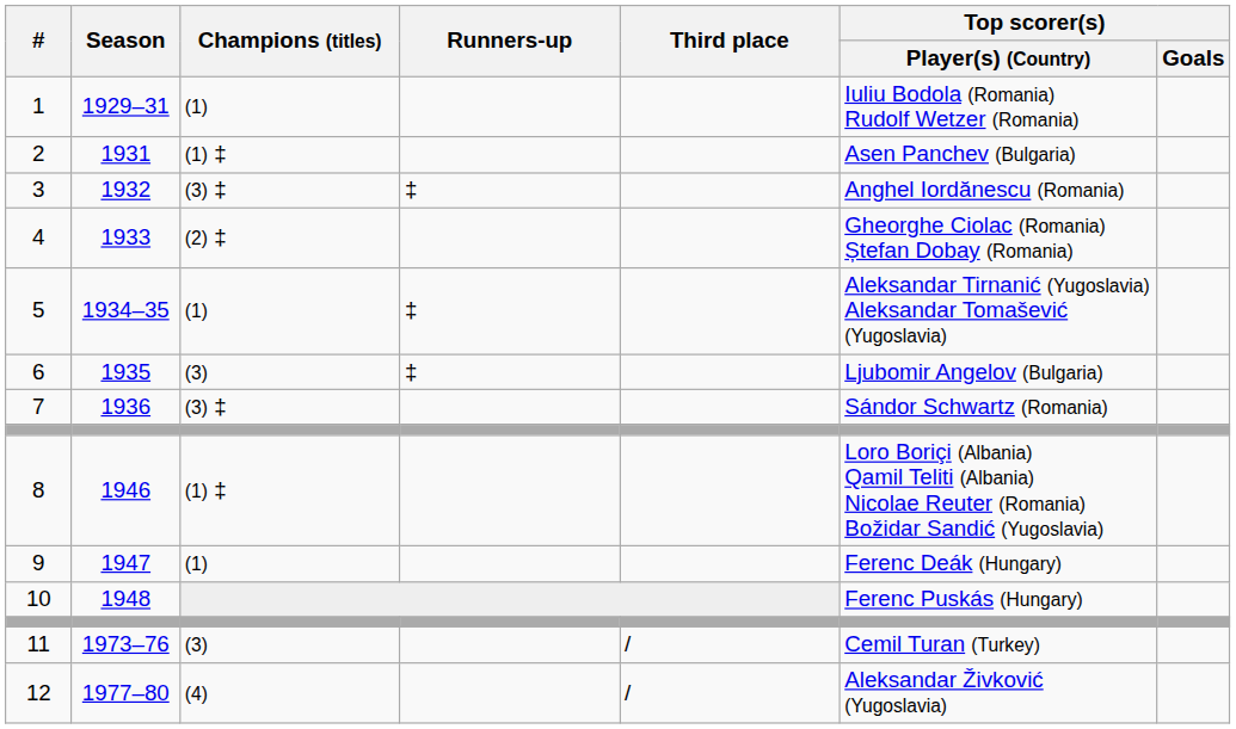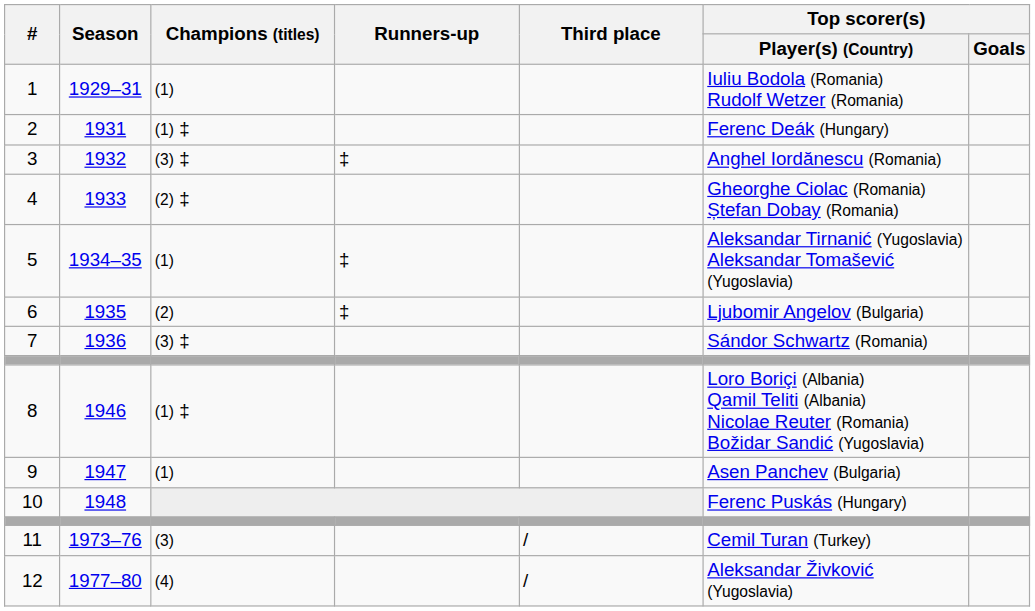2 | Top scorer(s) / Player(s) (Country): Asen Panchev (Bulgaria) -> Ferenc Deák (Hungary)
6 | Champions (titles): (3) -> (2)
9 | Top scorer(s) / Player(s) (Country): Ferenc Deák (Hungary) -> Asen Panchev (Bulgaria)
